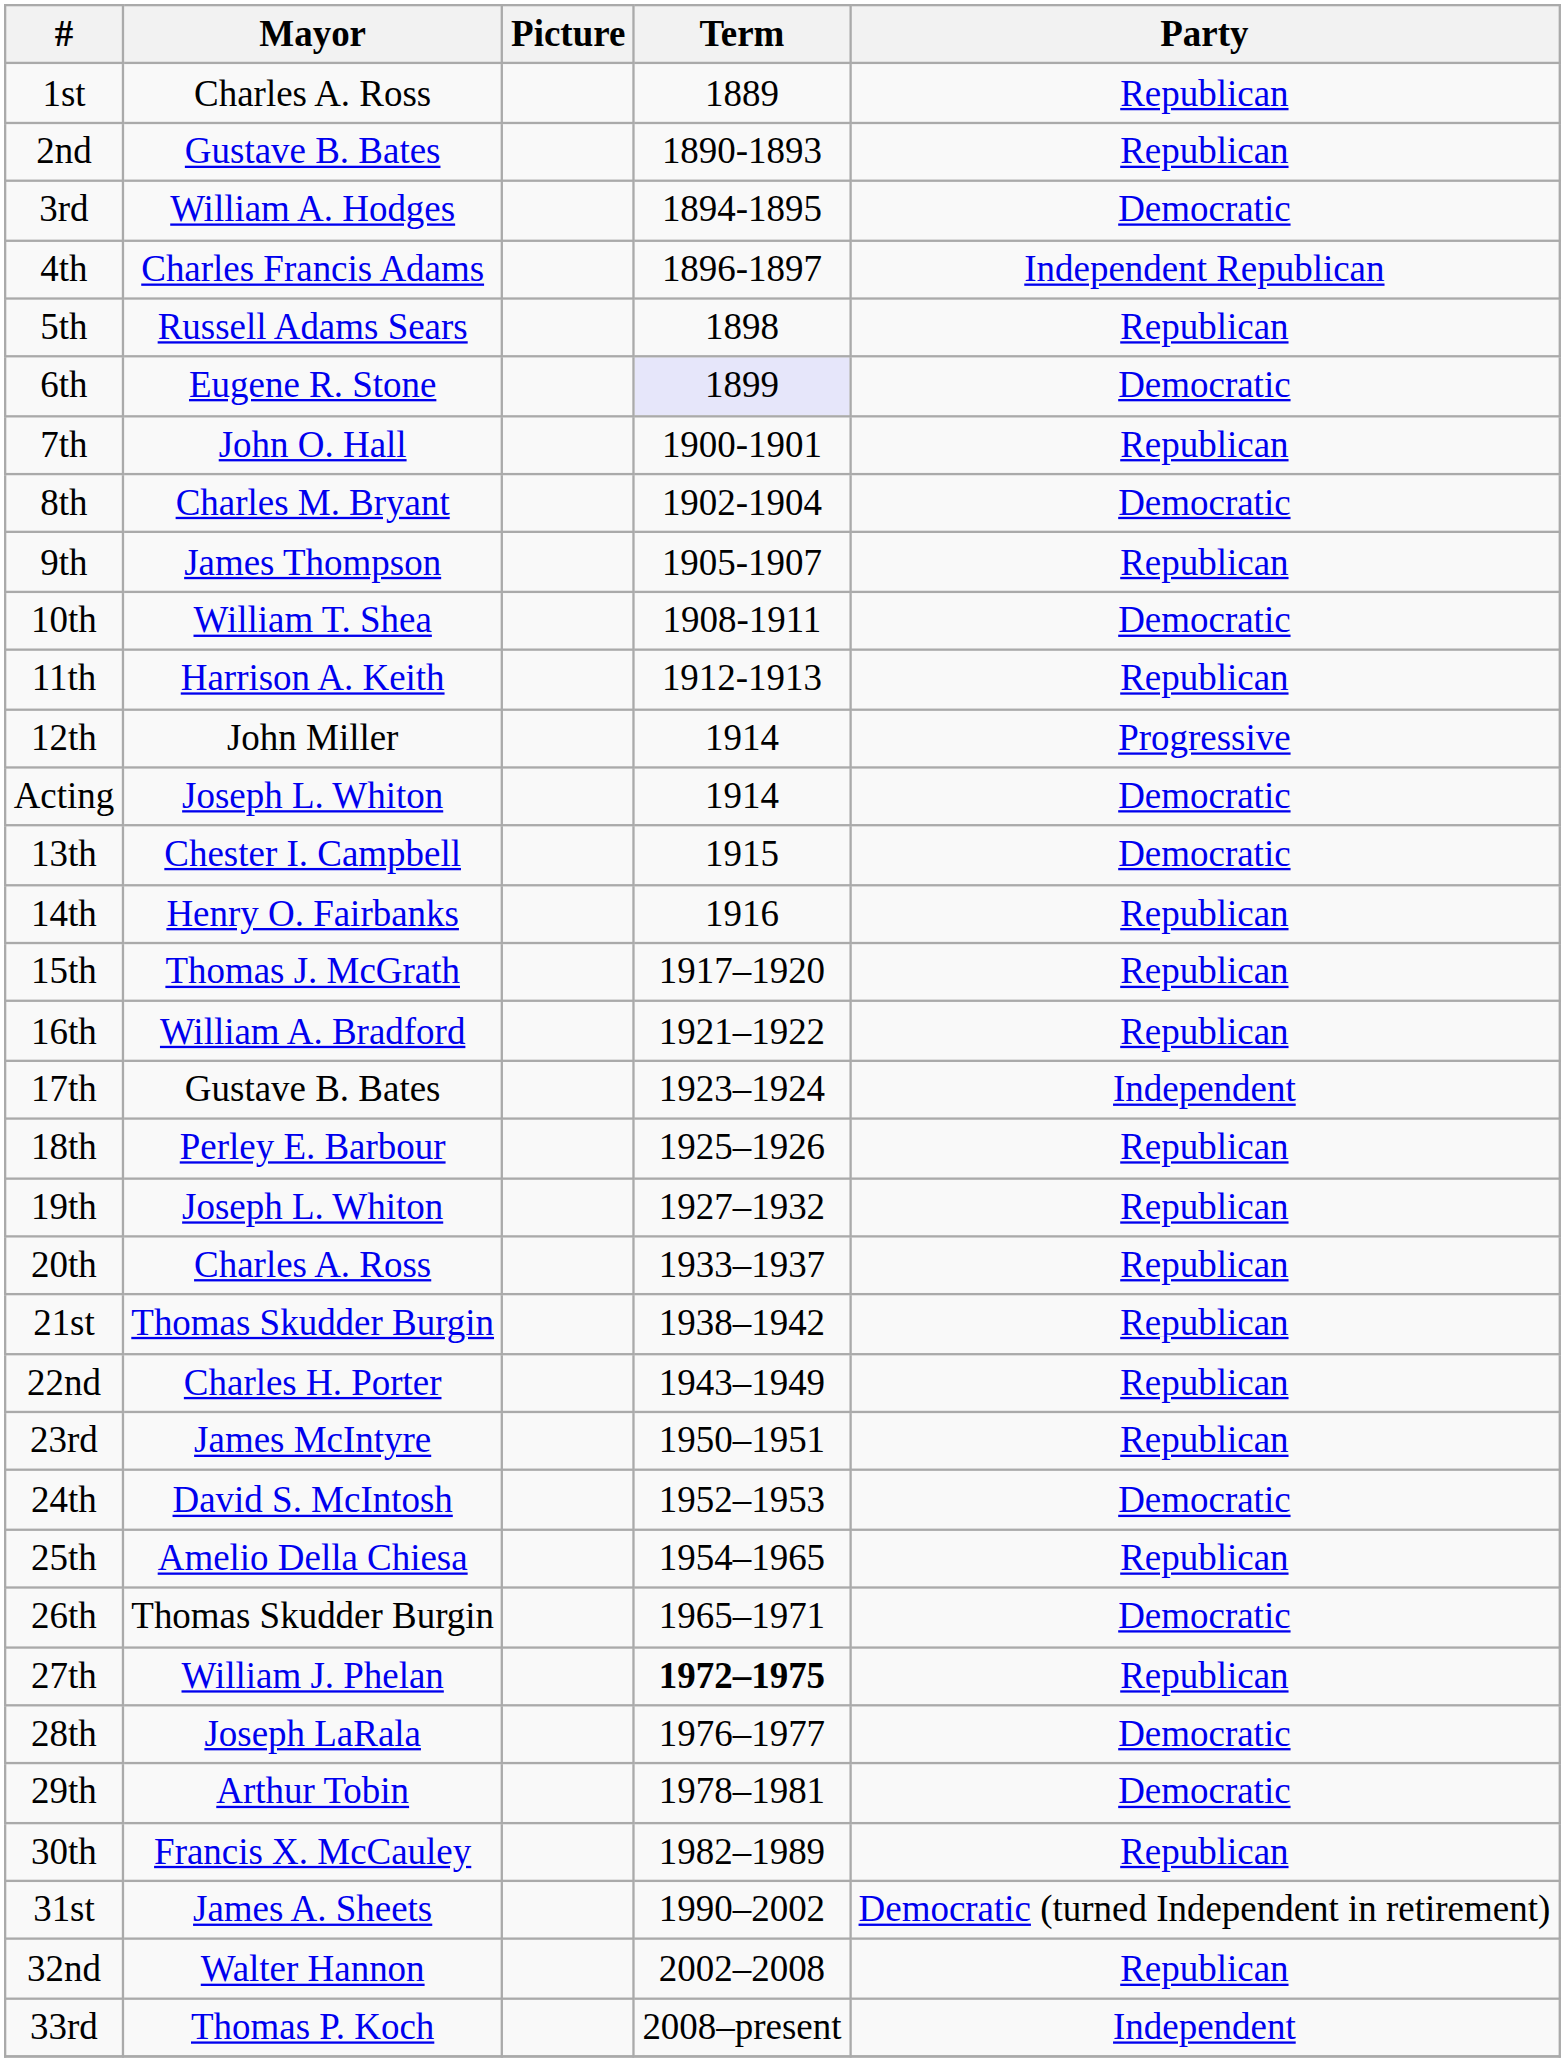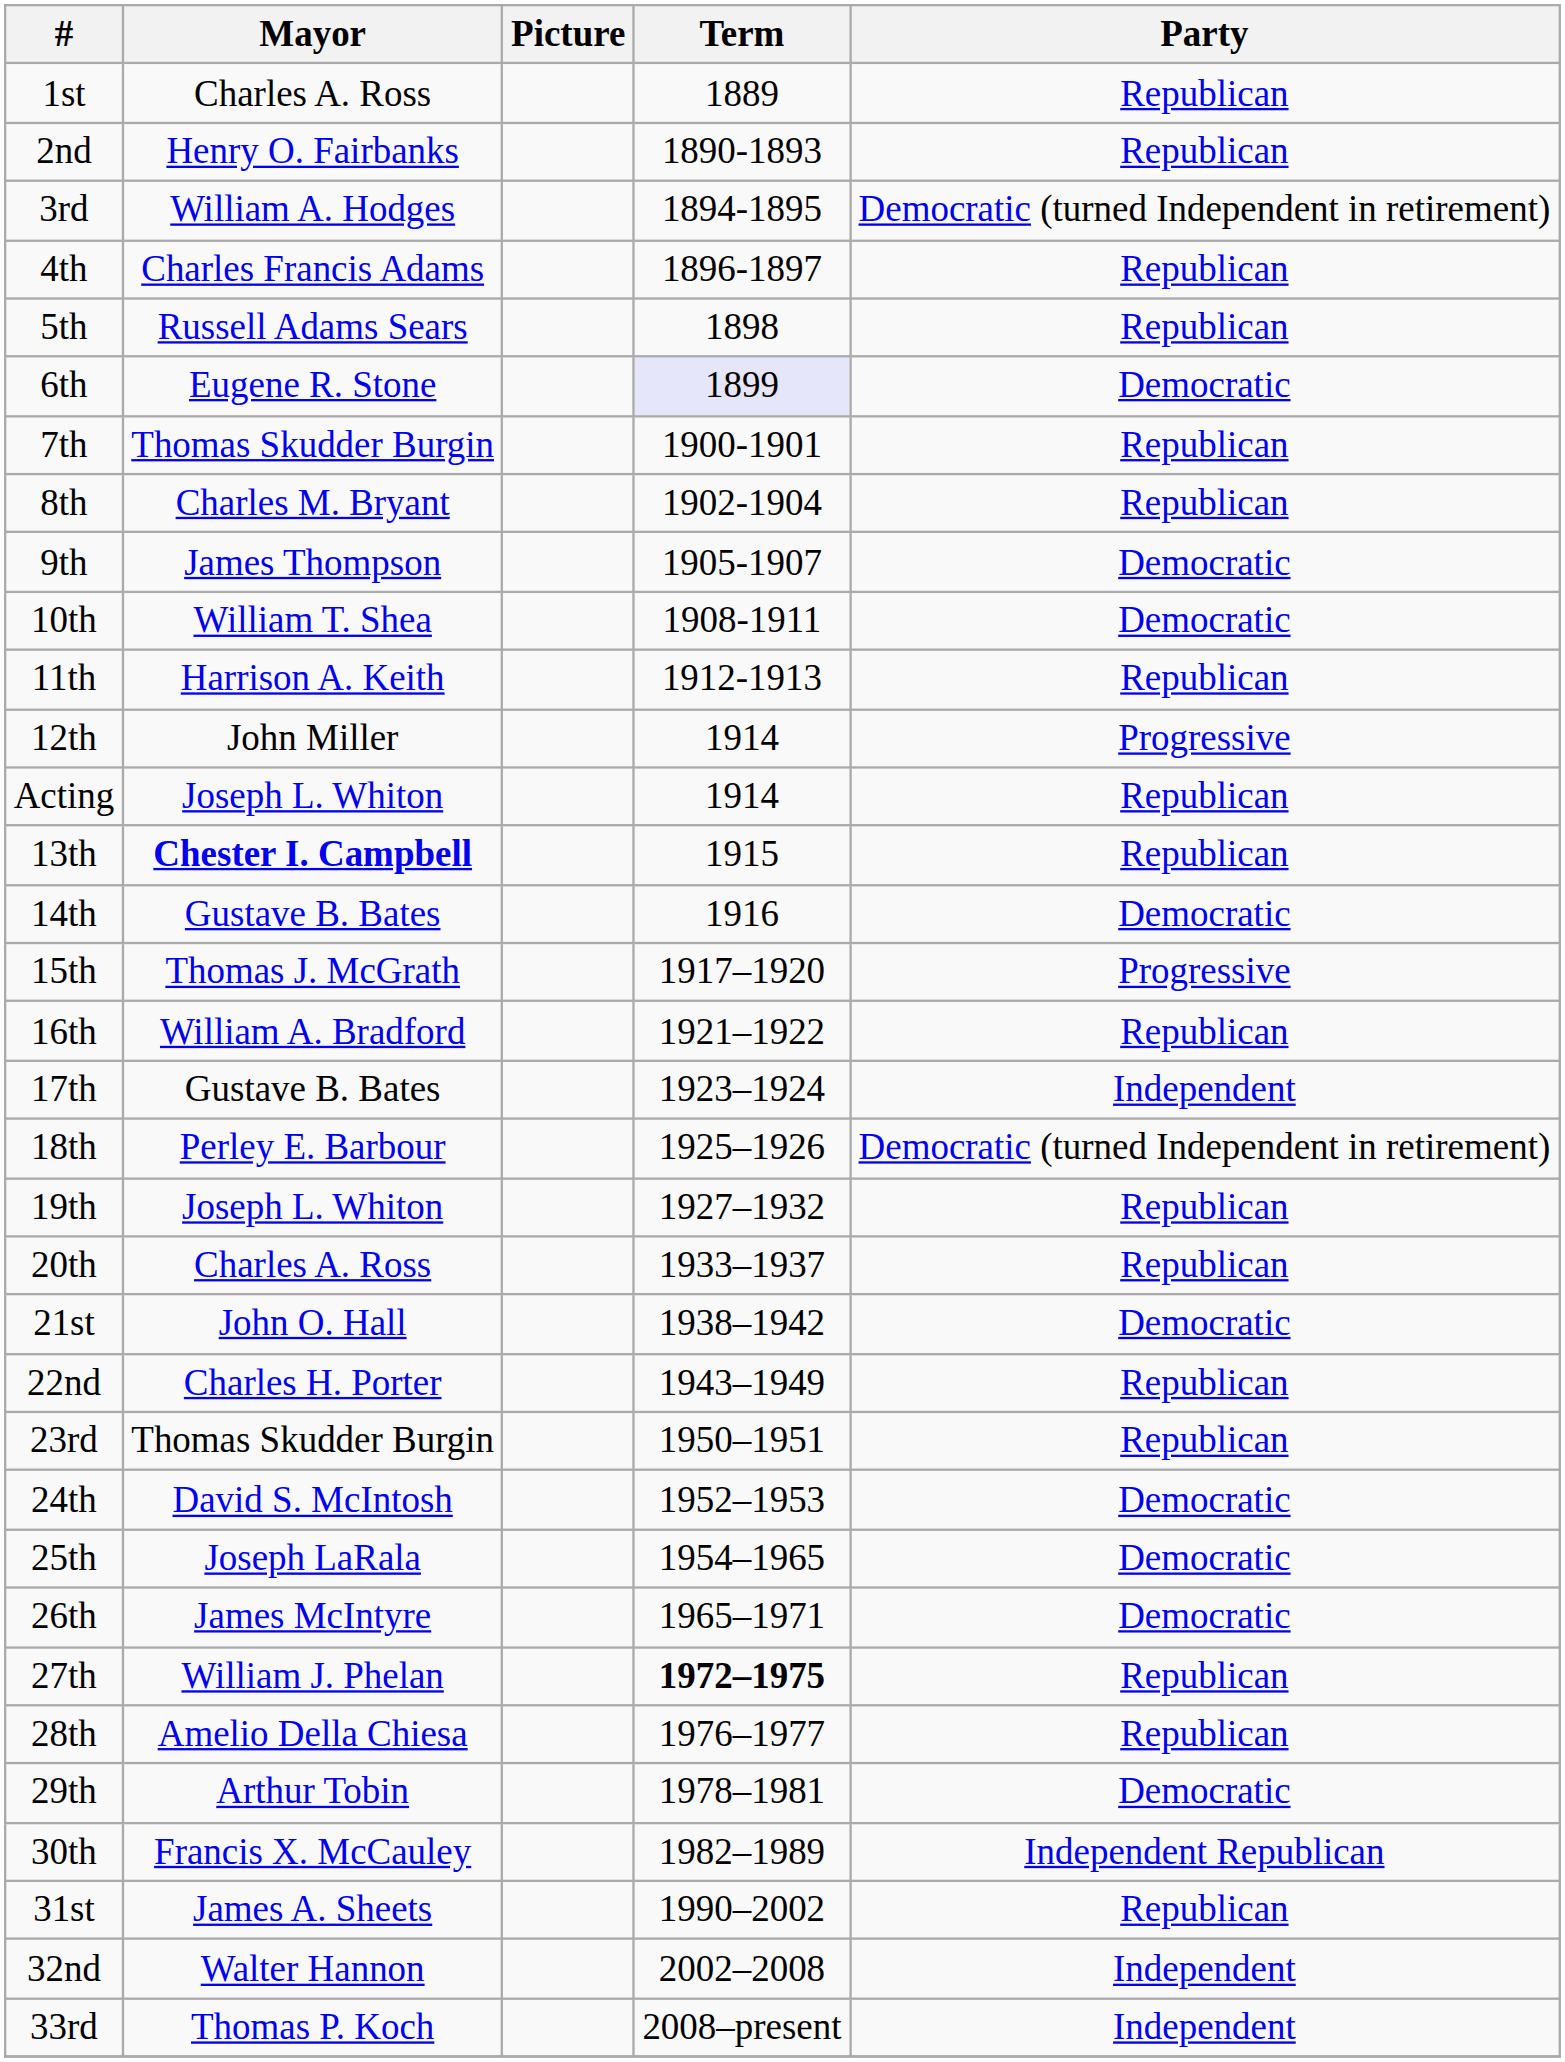2nd | Mayor: Gustave B. Bates -> Henry O. Fairbanks
3rd | Party: Democratic -> Democratic (turned Independent in retirement)
4th | Party: Independent Republican -> Republican
7th | Mayor: John O. Hall -> Thomas Skudder Burgin
8th | Party: Democratic -> Republican
9th | Party: Republican -> Democratic
Acting | Party: Democratic -> Republican
13th | Mayor: normal -> bold
13th | Party: Democratic -> Republican
14th | Mayor: Henry O. Fairbanks -> Gustave B. Bates
14th | Party: Republican -> Democratic
15th | Party: Republican -> Progressive
18th | Party: Republican -> Democratic (turned Independent in retirement)
21st | Mayor: Thomas Skudder Burgin -> John O. Hall
21st | Party: Republican -> Democratic
23rd | Mayor: James McIntyre -> Thomas Skudder Burgin
25th | Mayor: Amelio Della Chiesa -> Joseph LaRala
25th | Party: Republican -> Democratic
26th | Mayor: Thomas Skudder Burgin -> James McIntyre
28th | Mayor: Joseph LaRala -> Amelio Della Chiesa
28th | Party: Democratic -> Republican
30th | Party: Republican -> Independent Republican
31st | Party: Democratic (turned Independent in retirement) -> Republican
32nd | Party: Republican -> Independent
